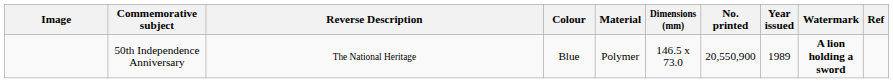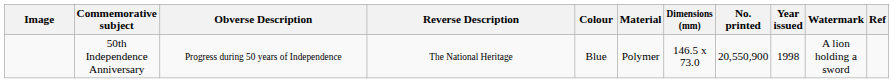+ column: Obverse Description | Progress during 50 years of Independence
50th Independence Anniversary | Year issued: 1989 -> 1998
50th Independence Anniversary | Watermark: bold -> normal
